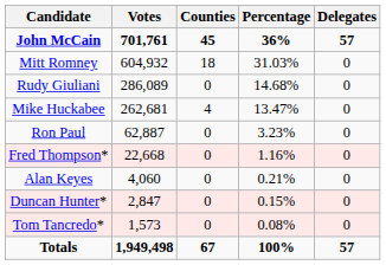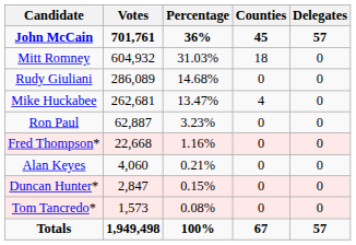columns swapped: Percentage <-> Counties
